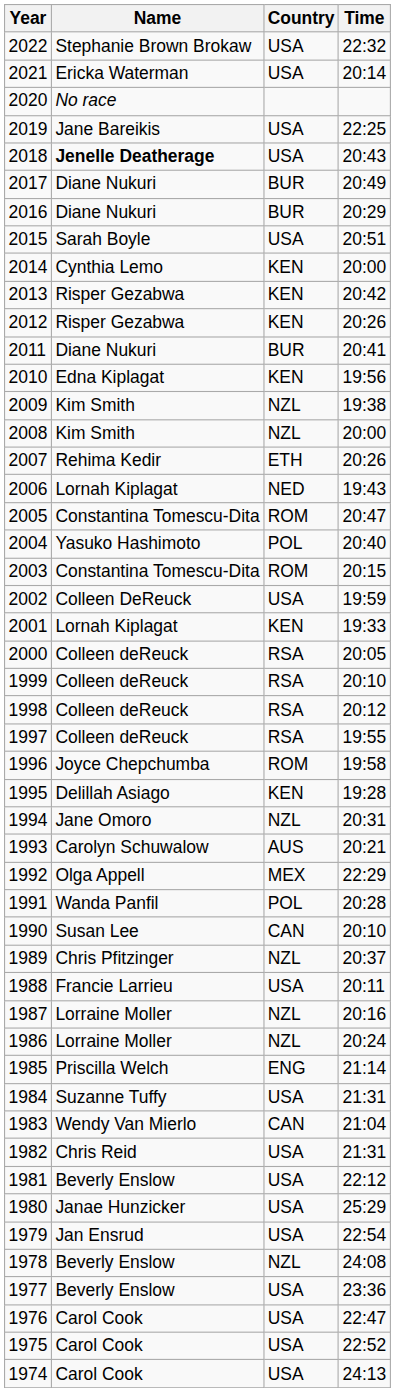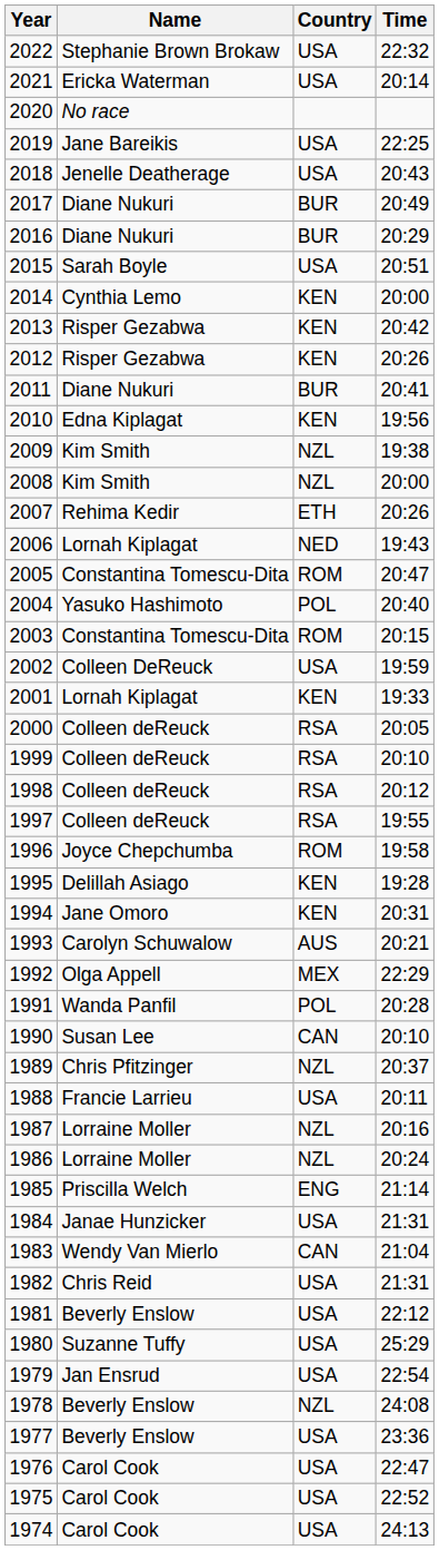2018 | Name: bold -> normal
1994 | Country: NZL -> KEN
1984 | Name: Suzanne Tuffy -> Janae Hunzicker
1980 | Name: Janae Hunzicker -> Suzanne Tuffy
